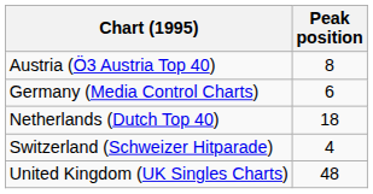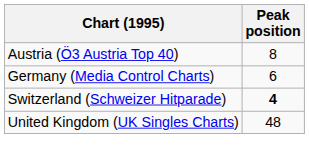- row: Netherlands (Dutch Top 40) | 18
Switzerland (Schweizer Hitparade) | Peak position: normal -> bold
